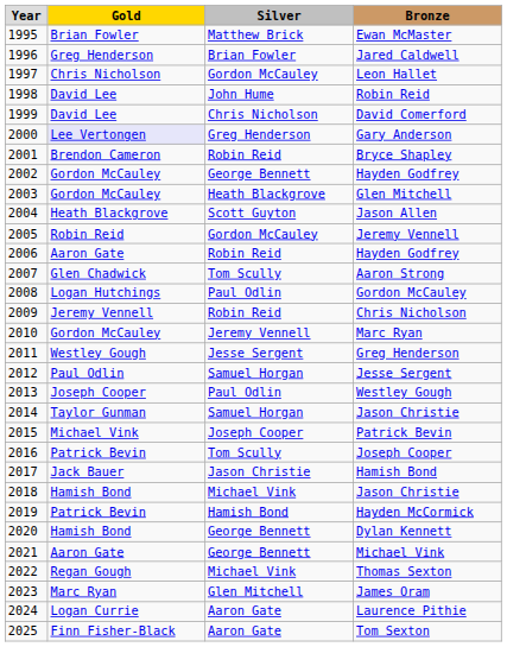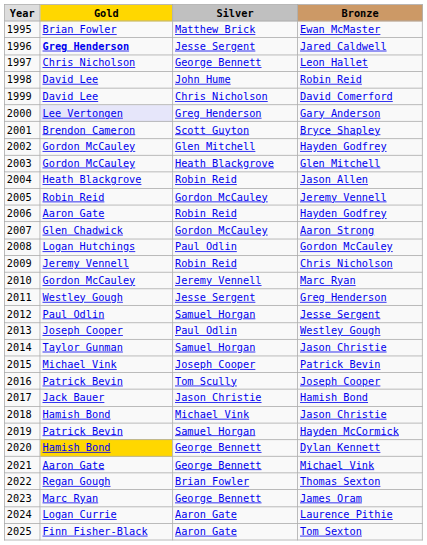Jared Caldwell | Gold: normal -> bold
Jared Caldwell | Silver: Brian Fowler -> Jesse Sergent
Leon Hallet | Silver: Gordon McCauley -> George Bennett
Bryce Shapley | Silver: Robin Reid -> Scott Guyton
2002 / Hayden Godfrey | Silver: George Bennett -> Glen Mitchell
Jason Allen | Silver: Scott Guyton -> Robin Reid
Aaron Strong | Silver: Tom Scully -> Gordon McCauley
Hayden McCormick | Silver: Hamish Bond -> Samuel Horgan
Dylan Kennett | Gold: no background -> gold background
Thomas Sexton | Silver: Michael Vink -> Brian Fowler
James Oram | Silver: Glen Mitchell -> George Bennett
